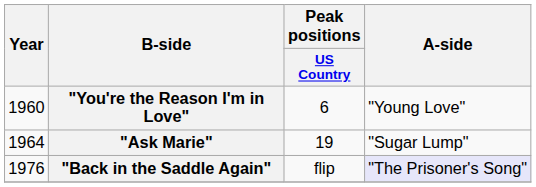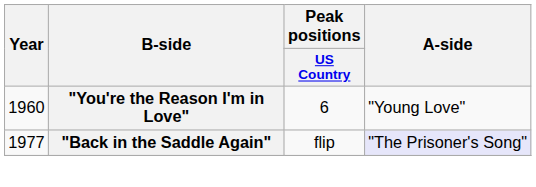- row: 1964 | "Ask Marie" | 19 | "Sugar Lump"
"Back in the Saddle Again" | Year: 1976 -> 1977
